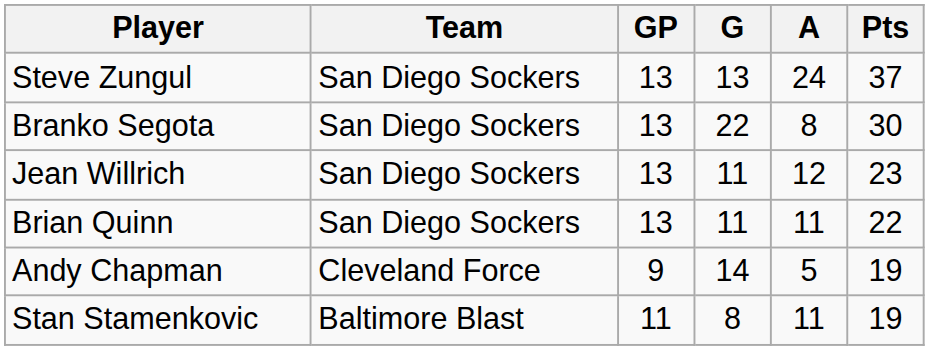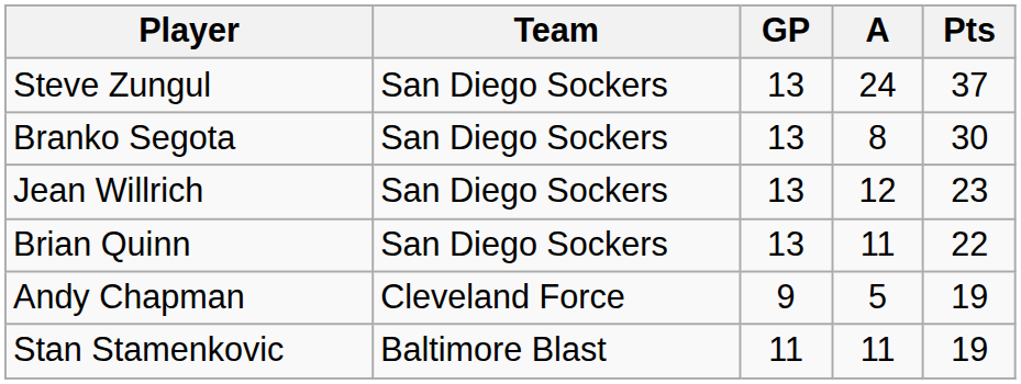- column: G | 13 | 22 | 11 | 11 | 14 | 8
